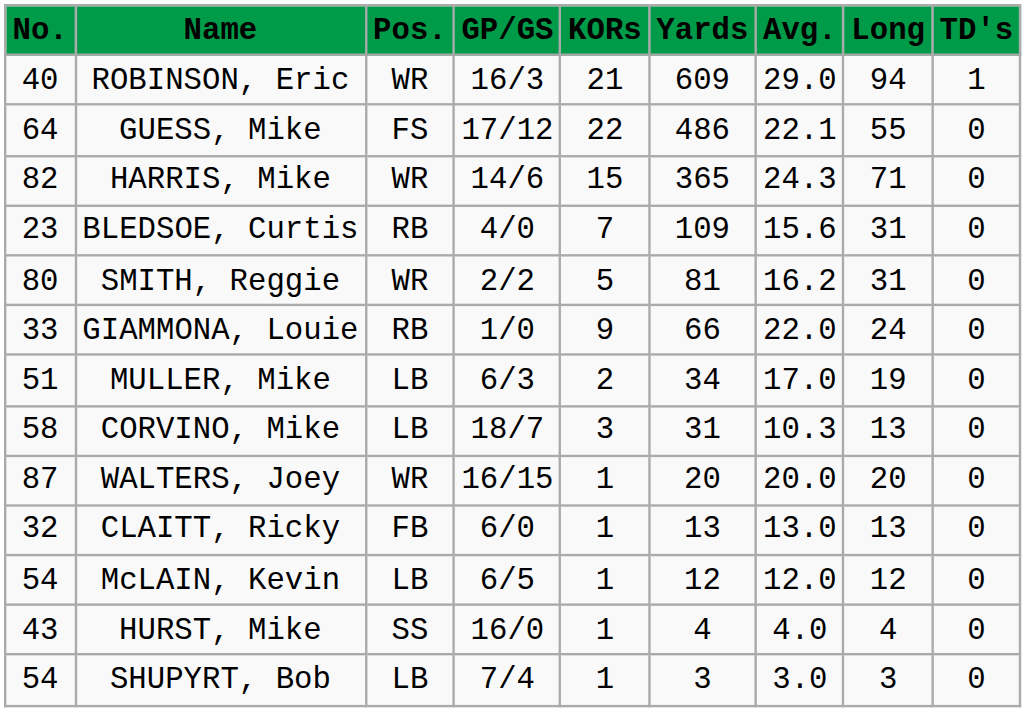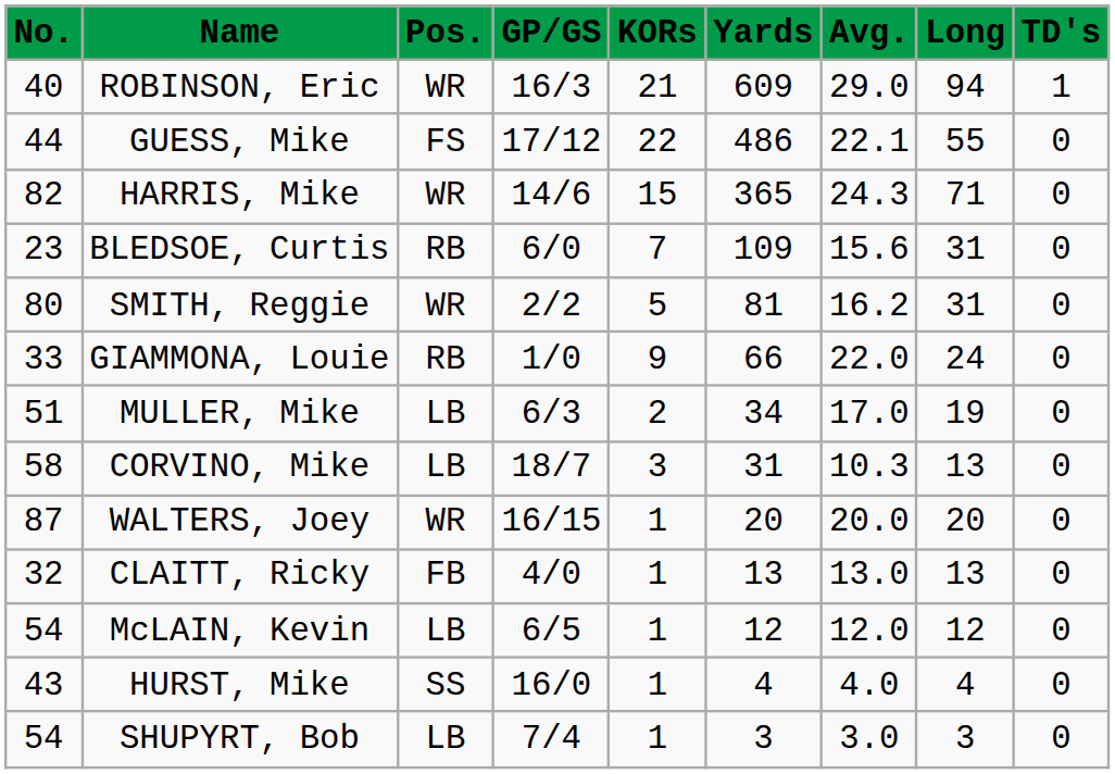GUESS, Mike | No.: 64 -> 44
BLEDSOE, Curtis | GP/GS: 4/0 -> 6/0
CLAITT, Ricky | GP/GS: 6/0 -> 4/0
